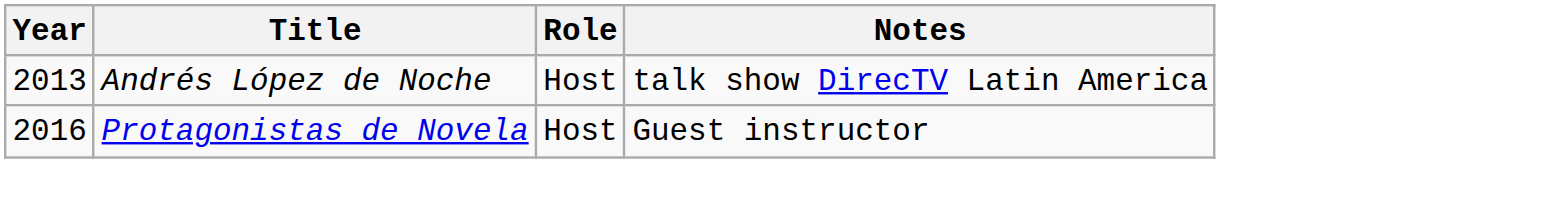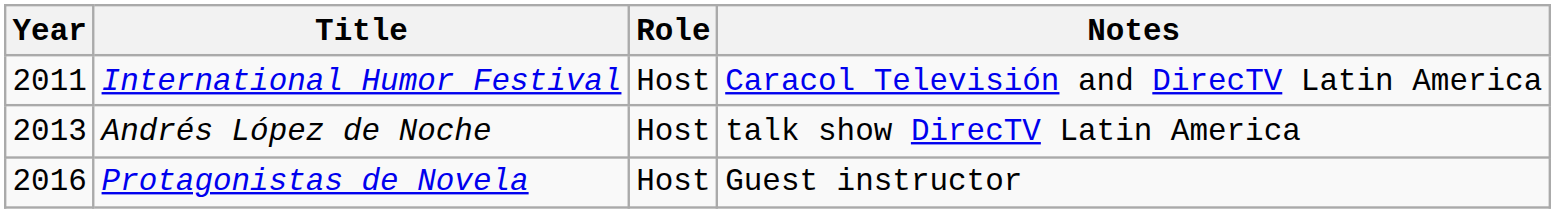+ row: 2011 | International Humor Festival | Host | Caracol Televisión and DirecTV Latin America
